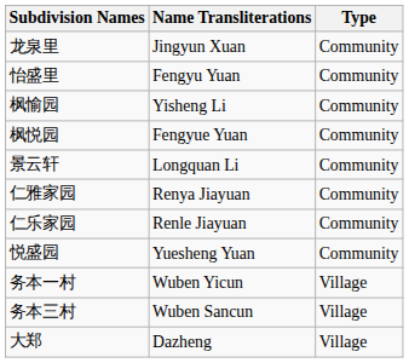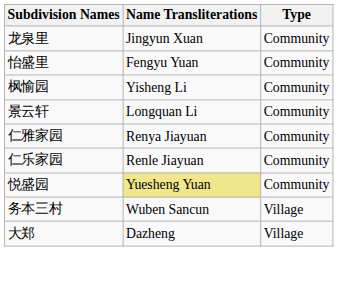- row: 枫悦园 | Fengyue Yuan | Community
悦盛园 | Name Transliterations: no background -> khaki background
- row: 务本一村 | Wuben Yicun | Village
